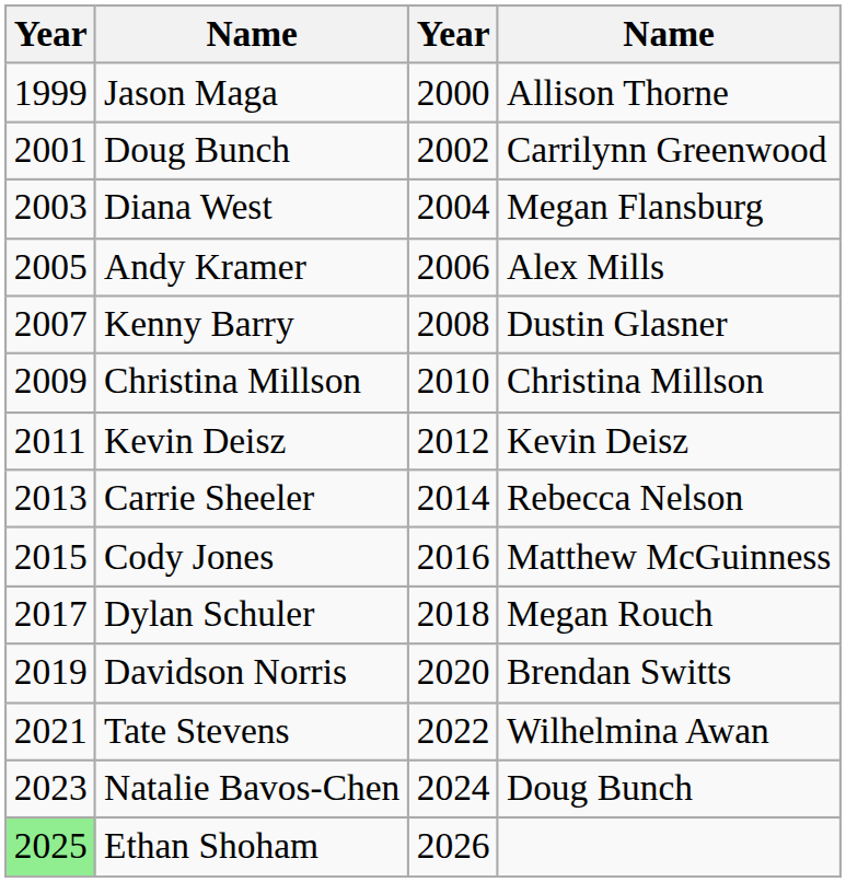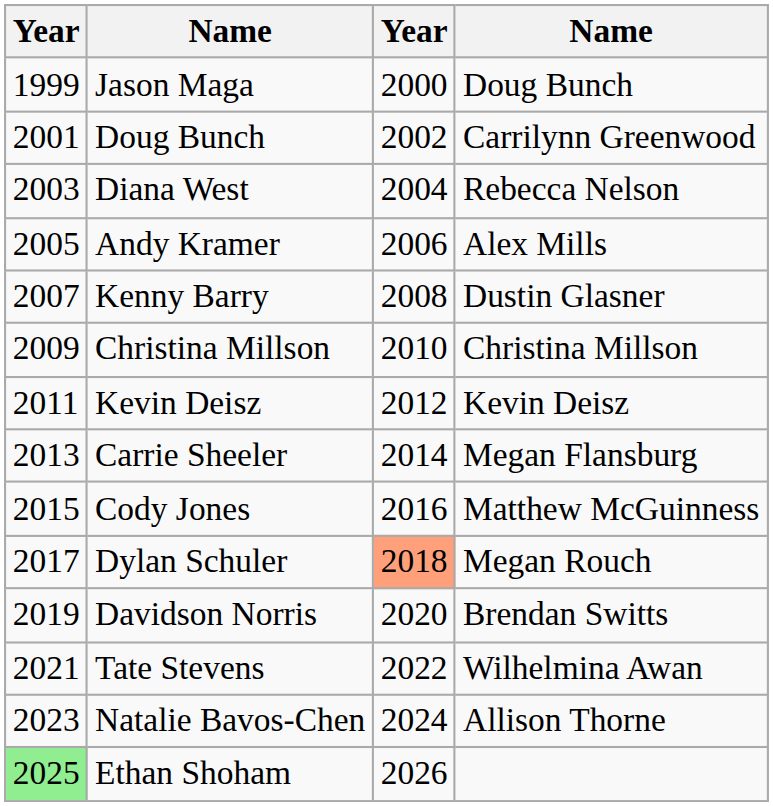Jason Maga | column 4: Allison Thorne -> Doug Bunch
Diana West | column 4: Megan Flansburg -> Rebecca Nelson
Carrie Sheeler | column 4: Rebecca Nelson -> Megan Flansburg
Dylan Schuler | column 3: no background -> lightsalmon background
Natalie Bavos-Chen | column 4: Doug Bunch -> Allison Thorne
